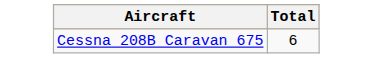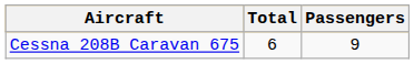+ column: Passengers | 9
